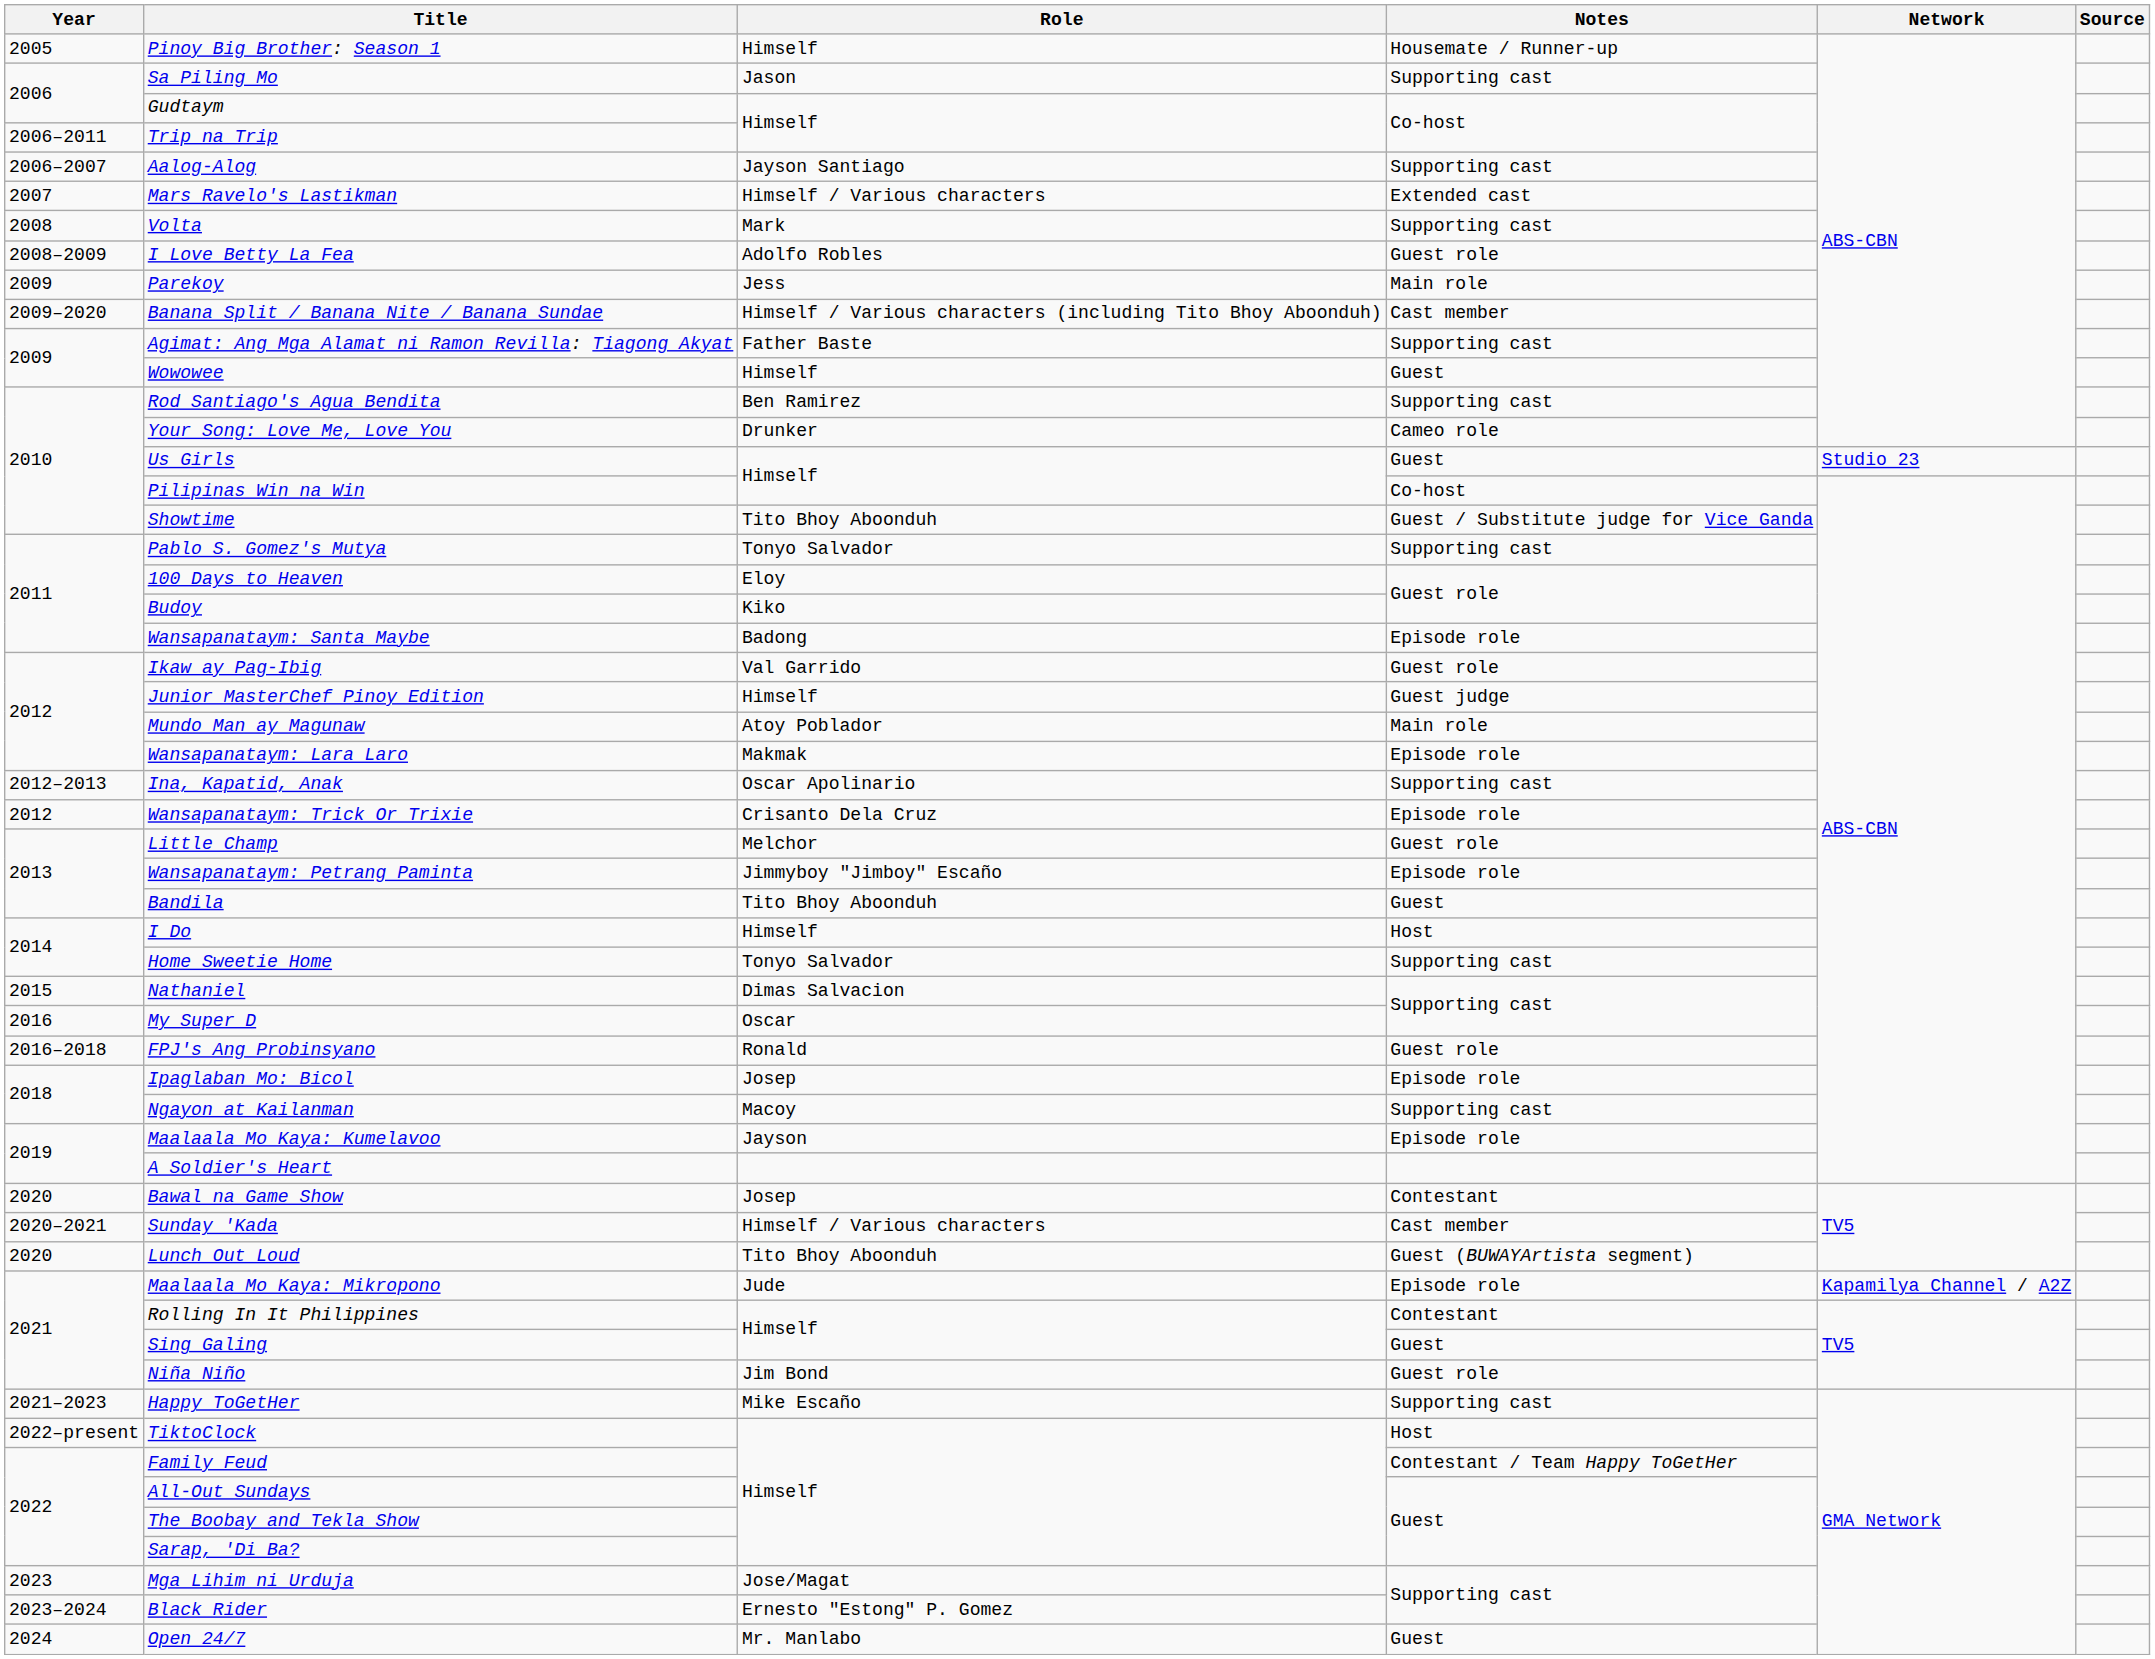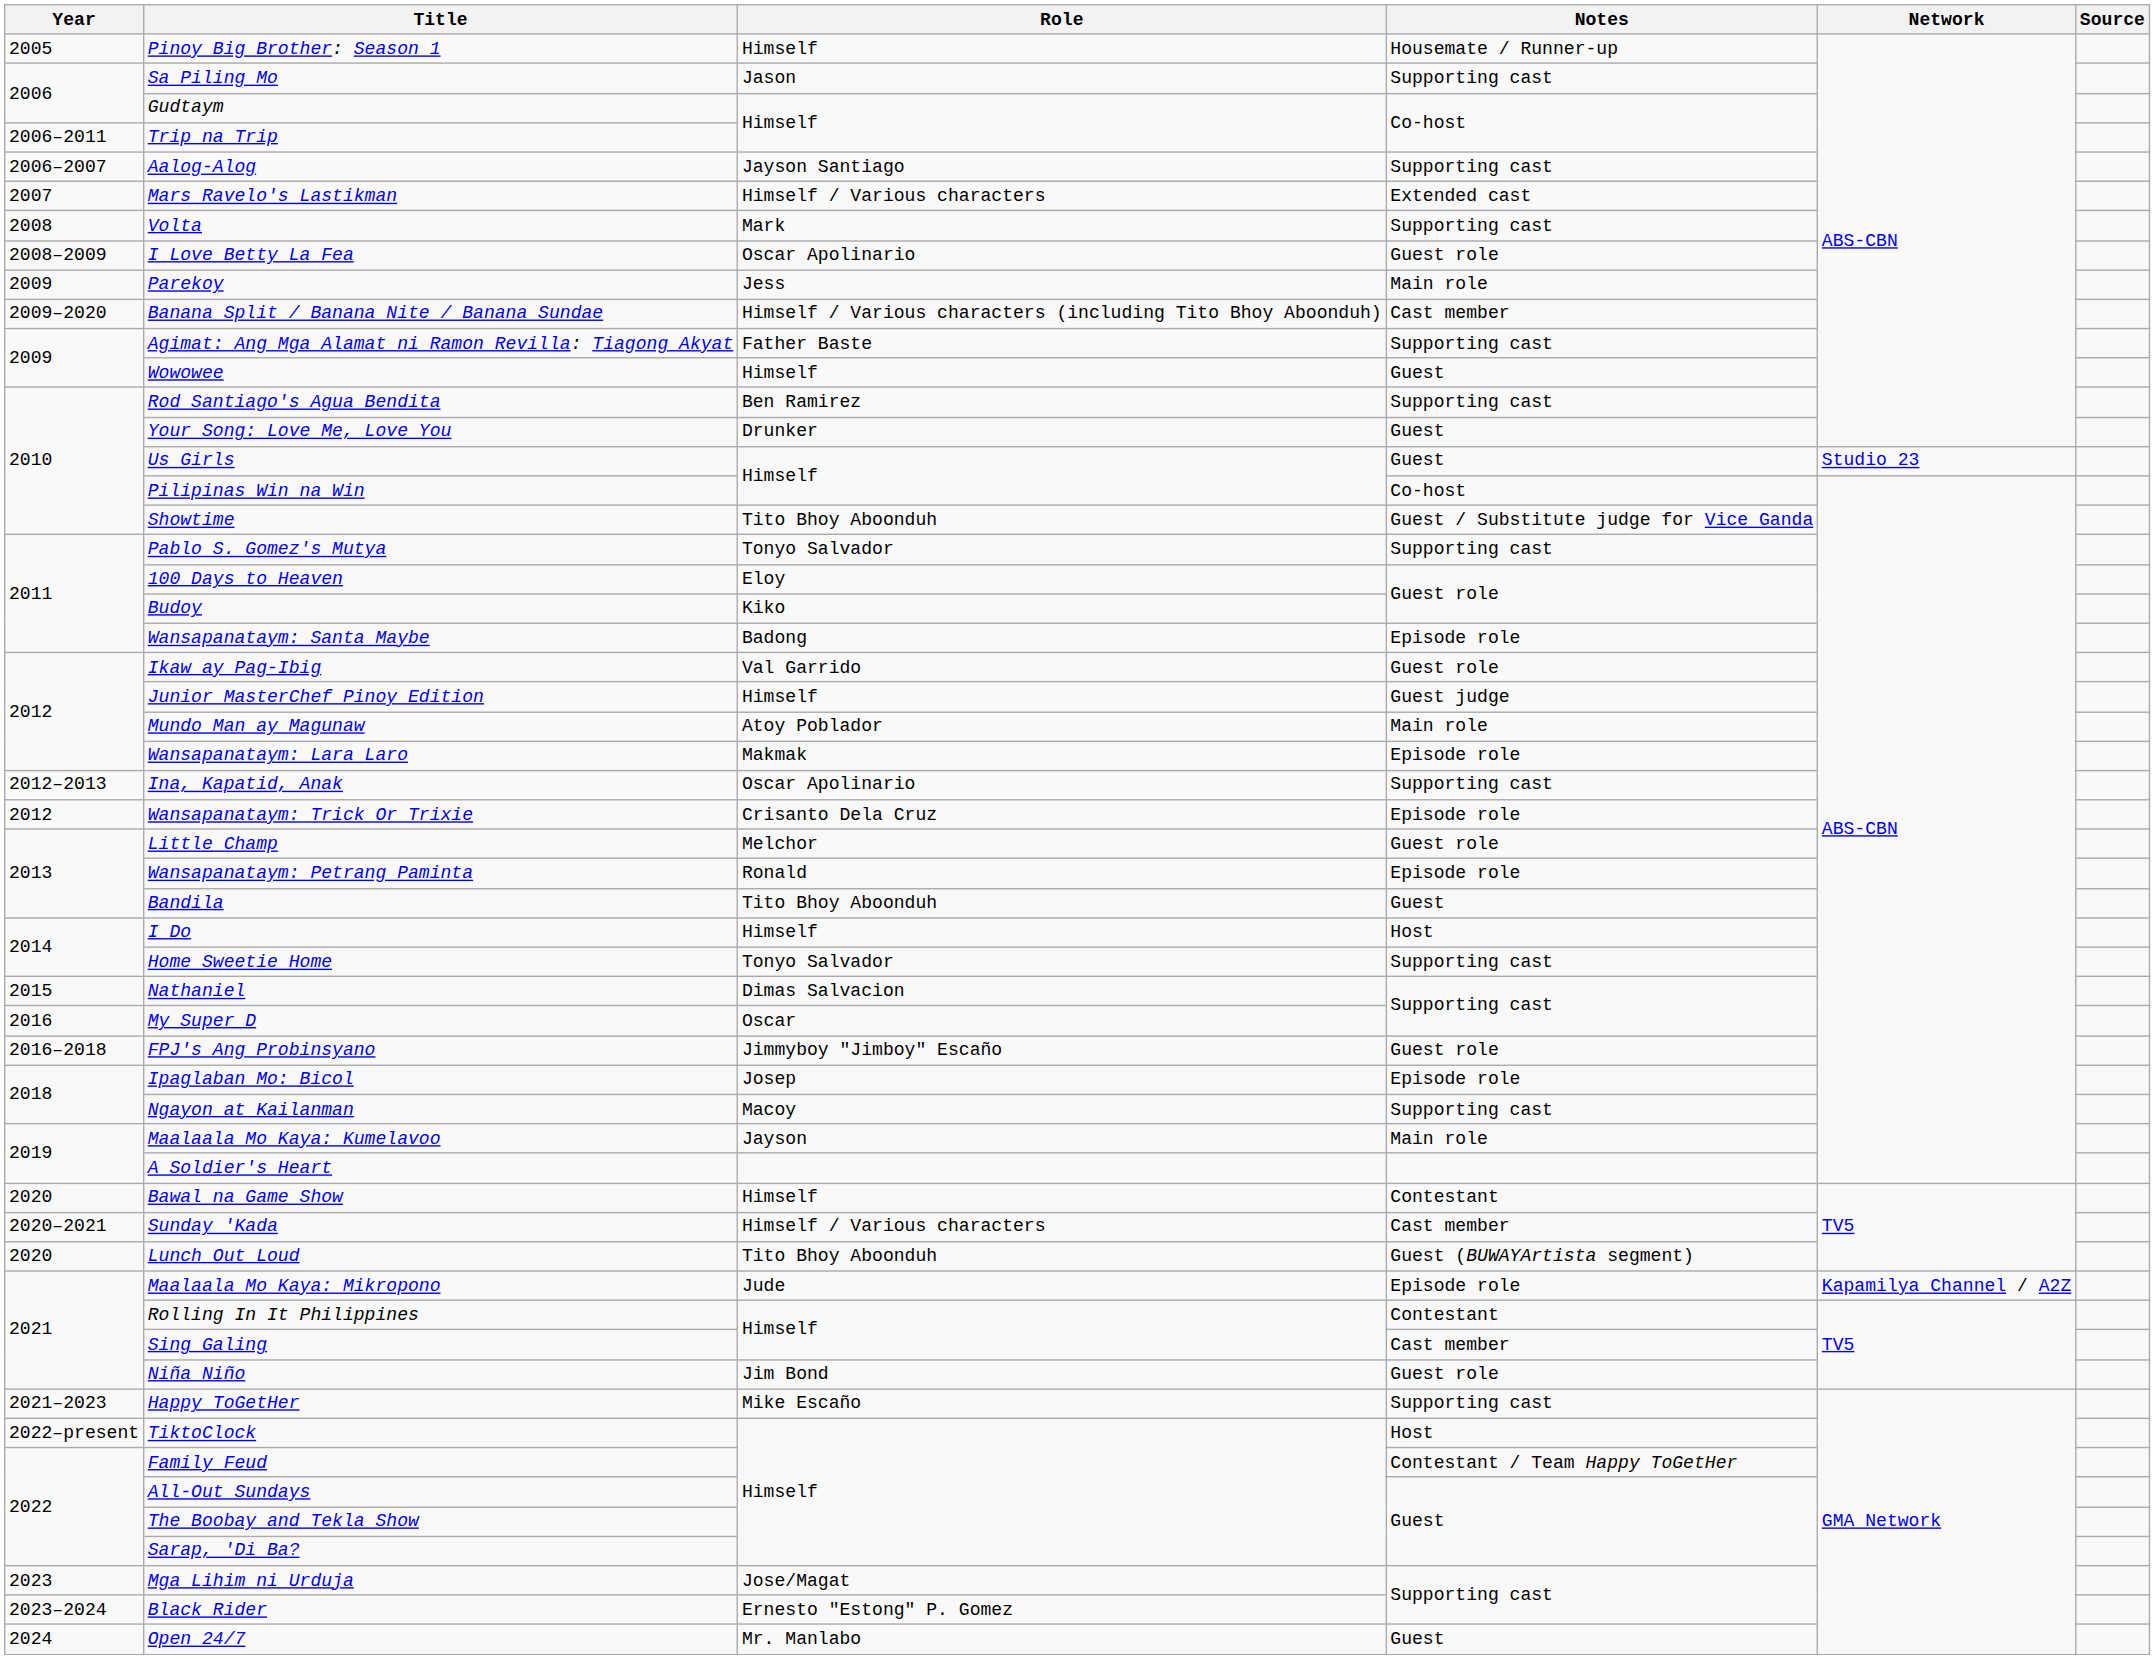I Love Betty La Fea | Role: Adolfo Robles -> Oscar Apolinario
Your Song: Love Me, Love You | Notes: Cameo role -> Guest
Wansapanataym: Petrang Paminta | Role: Jimmyboy "Jimboy" Escaño -> Ronald
FPJ's Ang Probinsyano | Role: Ronald -> Jimmyboy "Jimboy" Escaño
Maalaala Mo Kaya: Kumelavoo | Notes: Episode role -> Main role
Bawal na Game Show | Role: Josep -> Himself
Sing Galing | Notes: Guest -> Cast member
